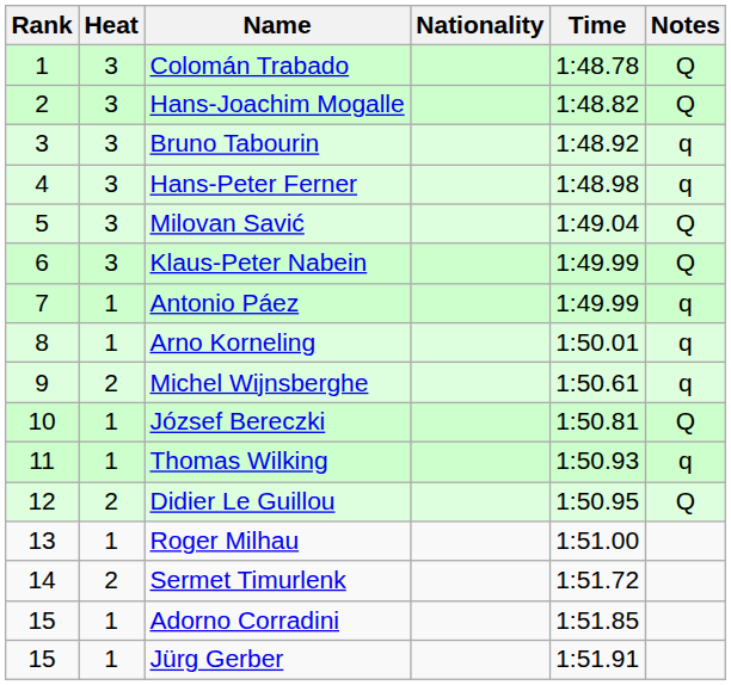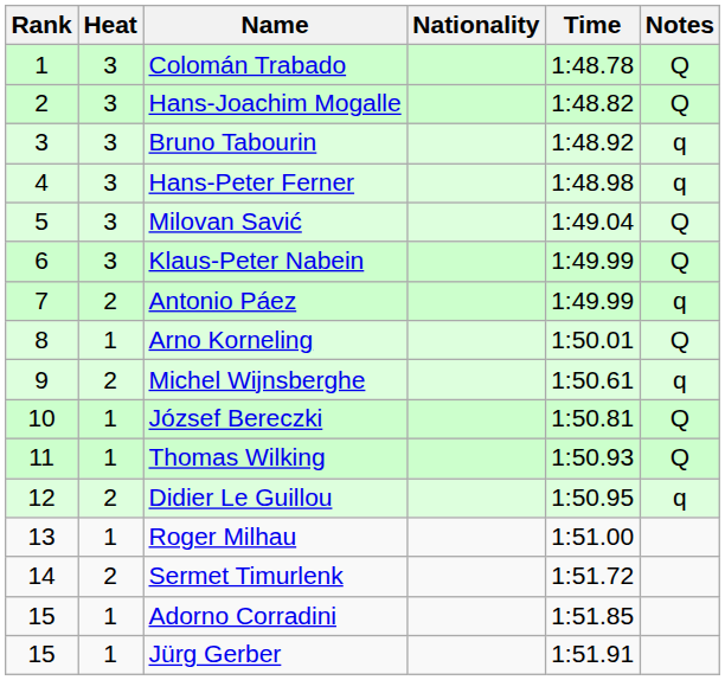Antonio Páez | Heat: 1 -> 2
Arno Korneling | Notes: q -> Q
Thomas Wilking | Notes: q -> Q
Didier Le Guillou | Notes: Q -> q
